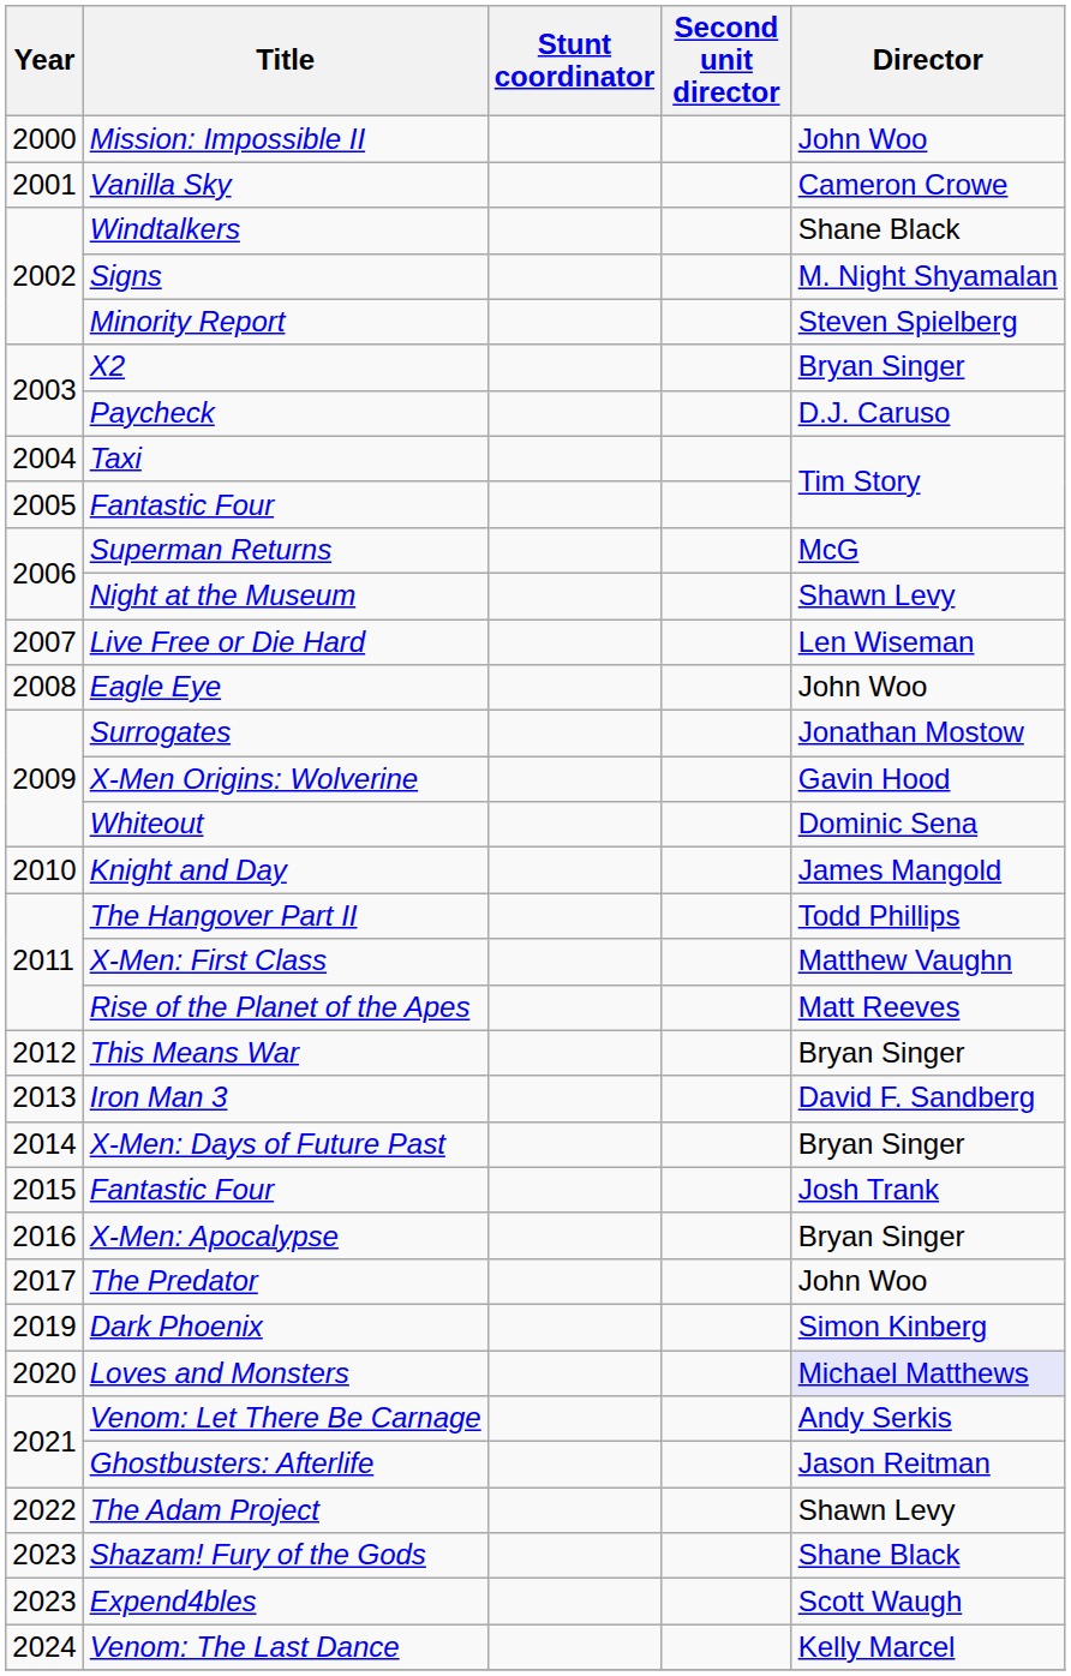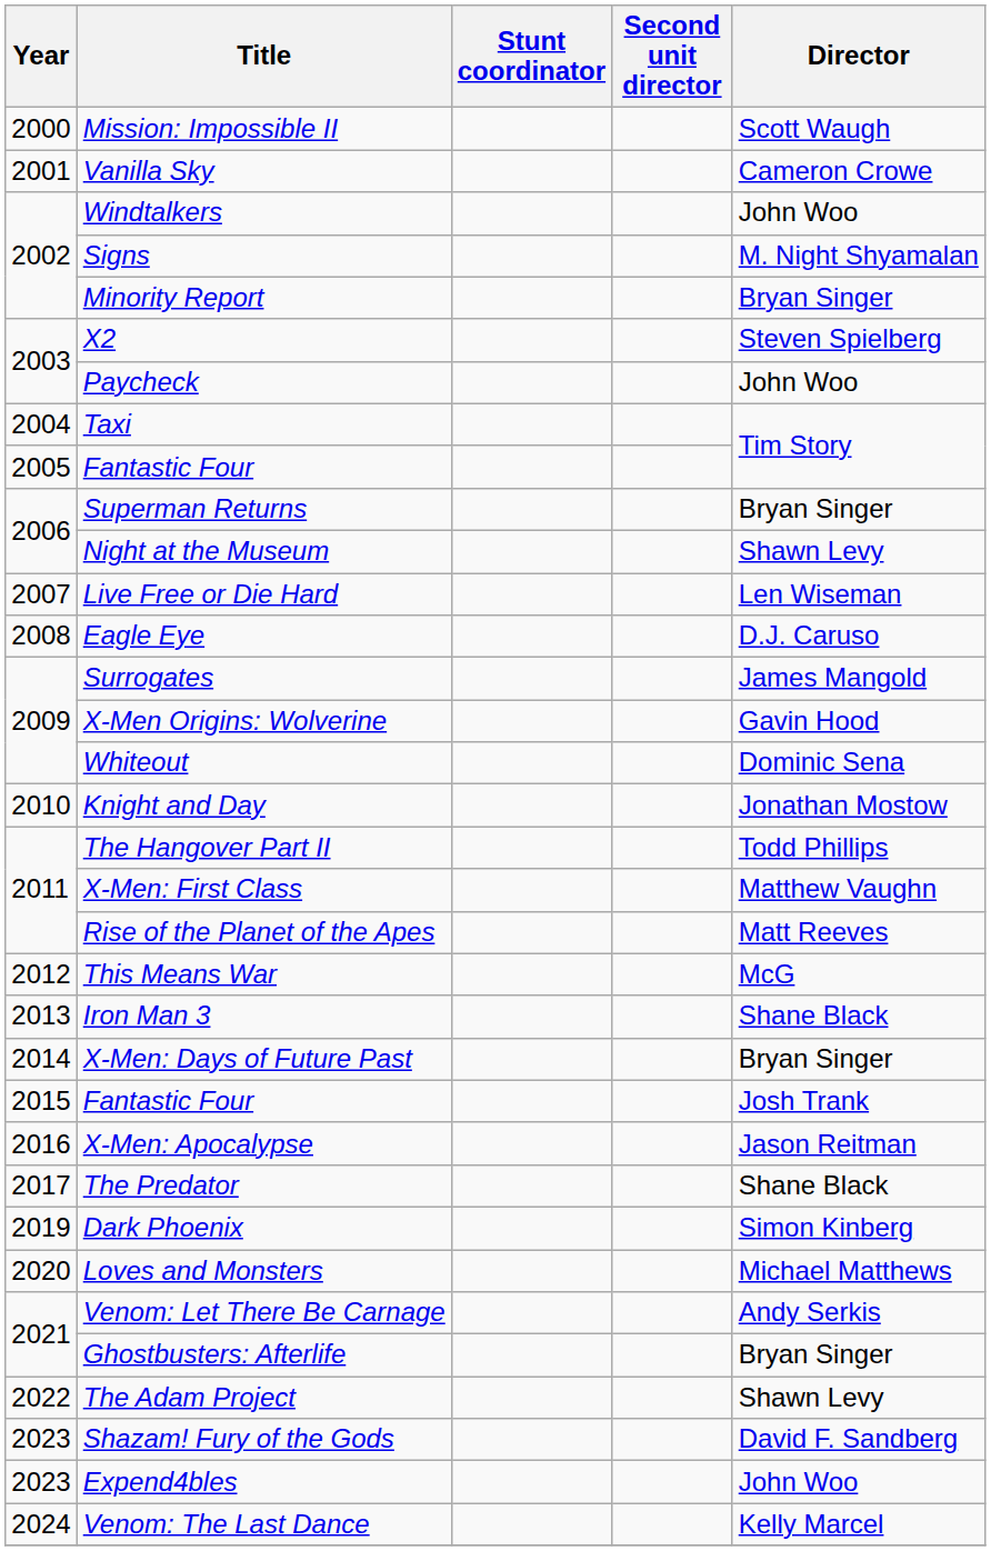Mission: Impossible II | Director: John Woo -> Scott Waugh
Windtalkers | Director: Shane Black -> John Woo
Minority Report | Director: Steven Spielberg -> Bryan Singer
X2 | Director: Bryan Singer -> Steven Spielberg
Paycheck | Director: D.J. Caruso -> John Woo
Superman Returns | Director: McG -> Bryan Singer
Eagle Eye | Director: John Woo -> D.J. Caruso
Surrogates | Director: Jonathan Mostow -> James Mangold
Knight and Day | Director: James Mangold -> Jonathan Mostow
This Means War | Director: Bryan Singer -> McG
Iron Man 3 | Director: David F. Sandberg -> Shane Black
X-Men: Apocalypse | Director: Bryan Singer -> Jason Reitman
The Predator | Director: John Woo -> Shane Black
Loves and Monsters | Director: lavender background -> no background
Ghostbusters: Afterlife | Director: Jason Reitman -> Bryan Singer
Shazam! Fury of the Gods | Director: Shane Black -> David F. Sandberg
Expend4bles | Director: Scott Waugh -> John Woo
